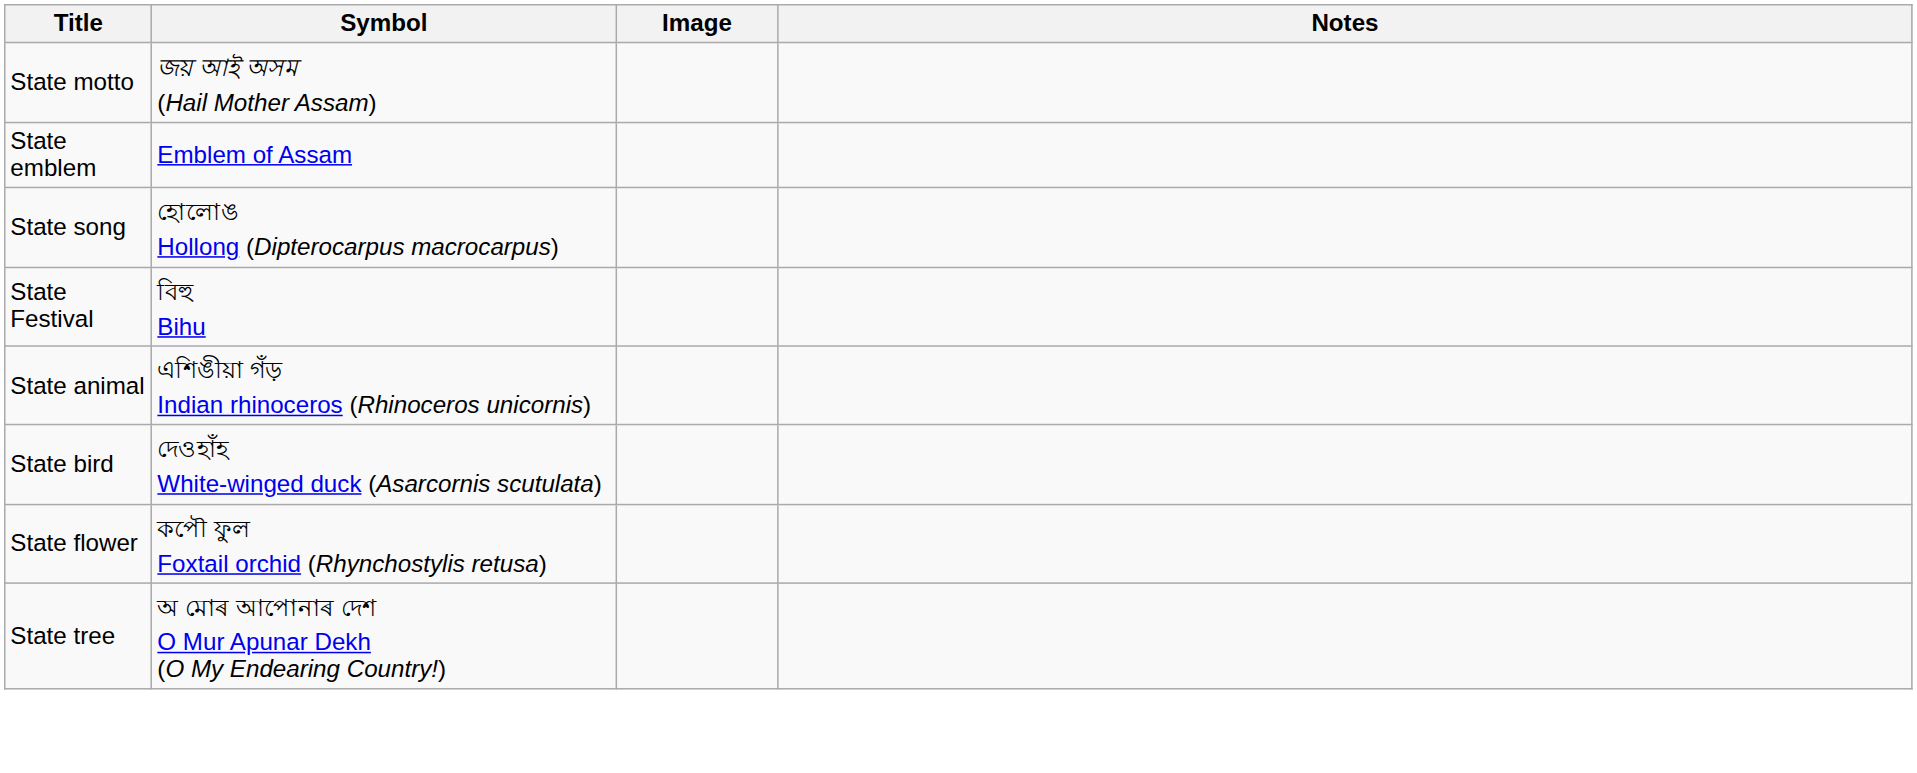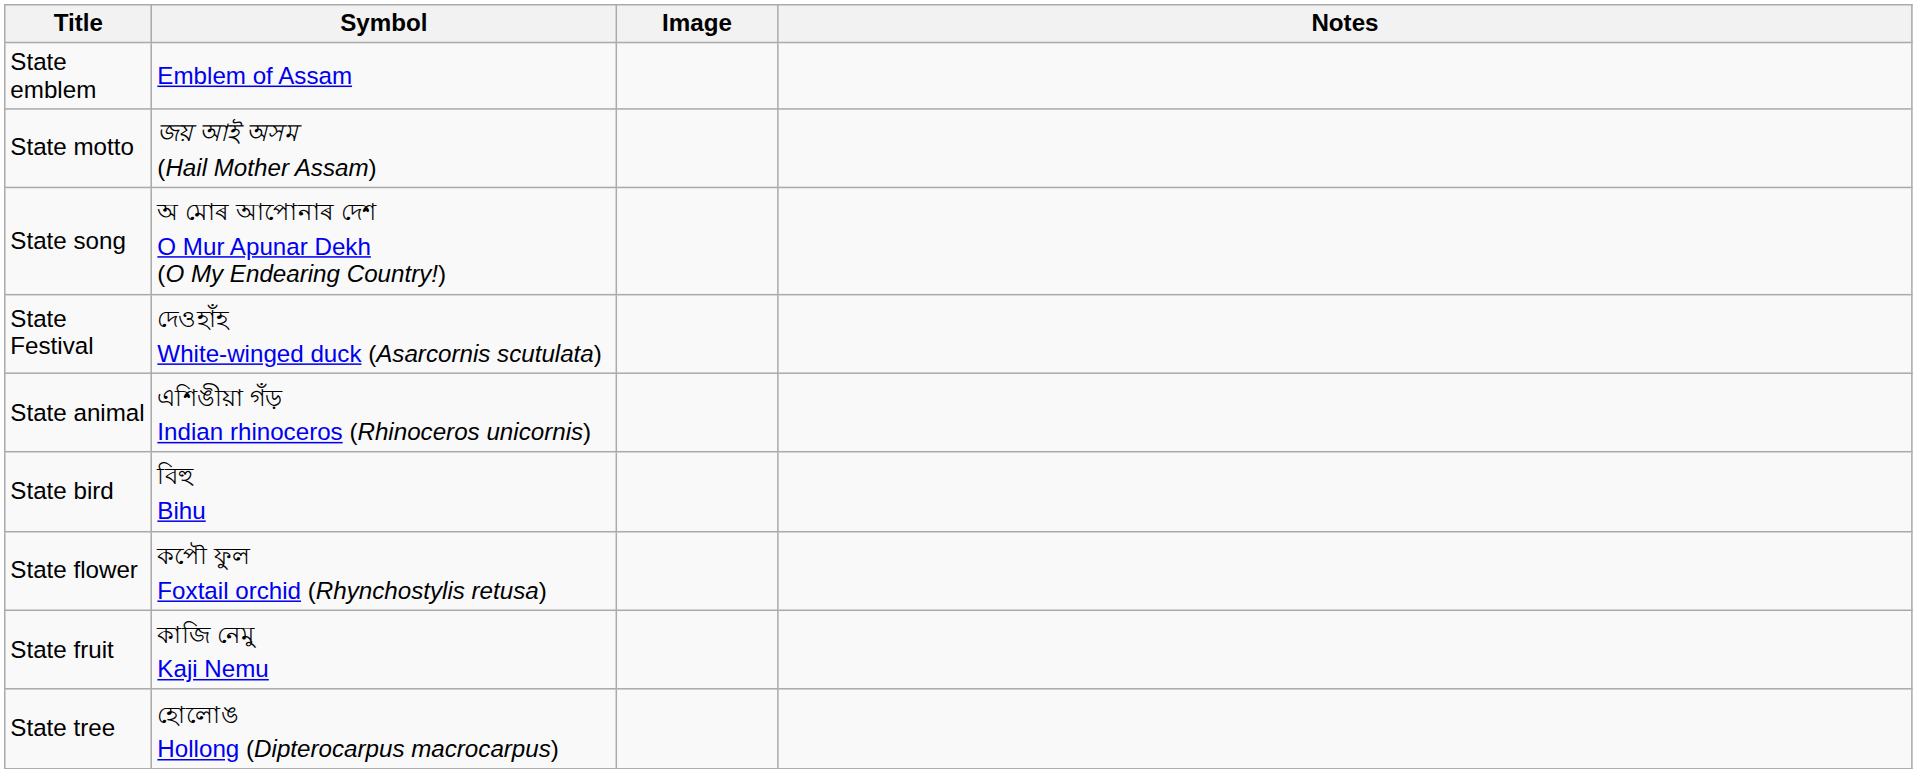rows swapped: State emblem <-> State motto
State song | Symbol: হোলোঙ Hollong (Dipterocarpus macrocarpus) -> অ মোৰ আপোনাৰ দেশ O Mur Apunar Dekh (O My Endearing Country!)
State Festival | Symbol: বিহু Bihu -> দেওহাঁহ White-winged duck (Asarcornis scutulata)
State bird | Symbol: দেওহাঁহ White-winged duck (Asarcornis scutulata) -> বিহু Bihu
+ row: State fruit | কাজি নেমু Kaji Nemu
State tree | Symbol: অ মোৰ আপোনাৰ দেশ O Mur Apunar Dekh (O My Endearing Country!) -> হোলোঙ Hollong (Dipterocarpus macrocarpus)
